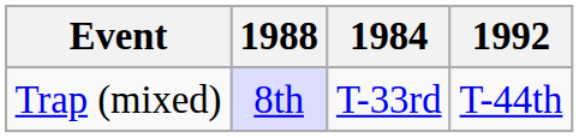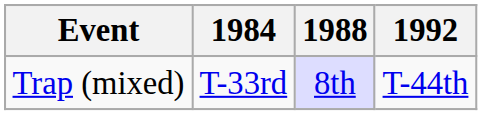columns swapped: 1984 <-> 1988
